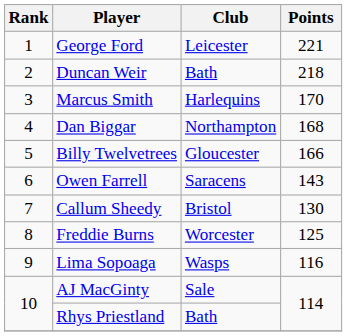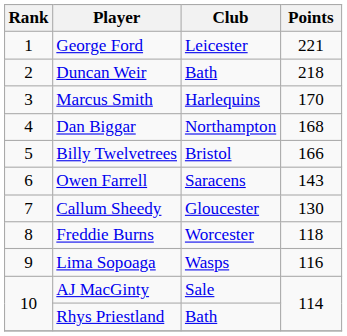Billy Twelvetrees | Club: Gloucester -> Bristol
Callum Sheedy | Club: Bristol -> Gloucester
Freddie Burns | Points: 125 -> 118
